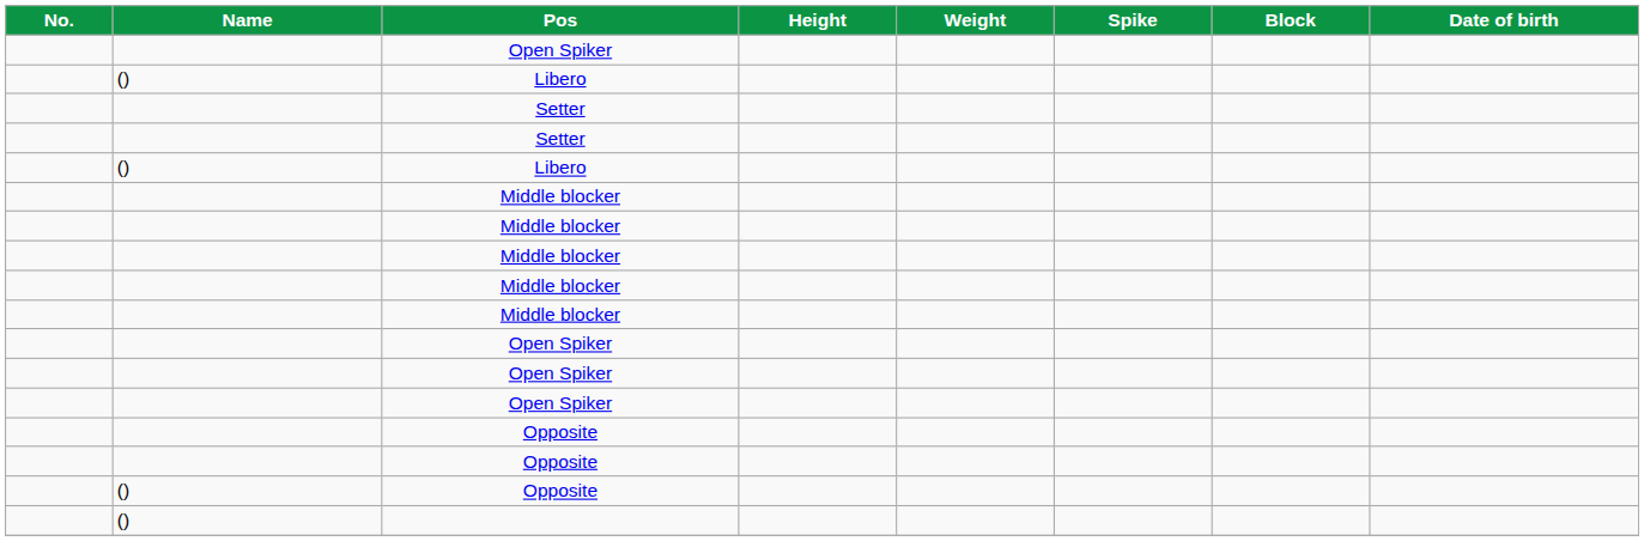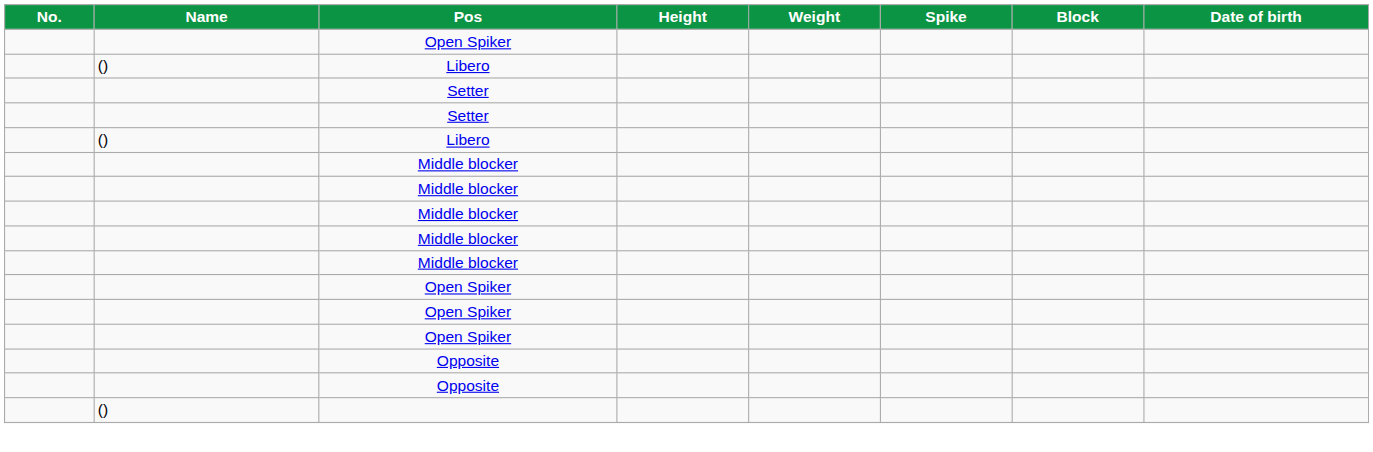- row: () | Opposite
